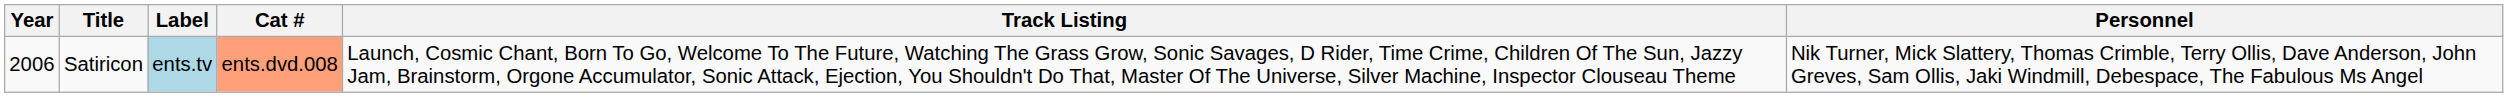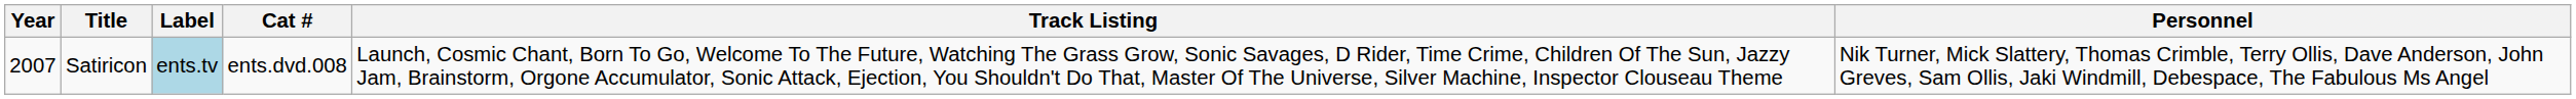Satiricon | Year: 2006 -> 2007
Satiricon | Cat #: lightsalmon background -> no background
